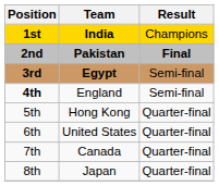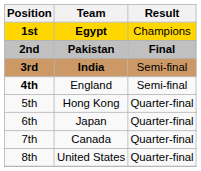1st | Team: India -> Egypt
3rd | Team: Egypt -> India
6th | Team: United States -> Japan
8th | Team: Japan -> United States
